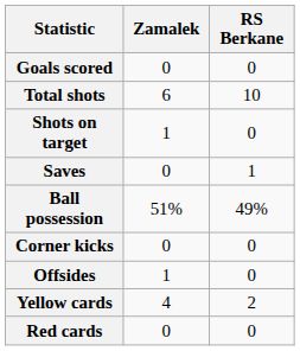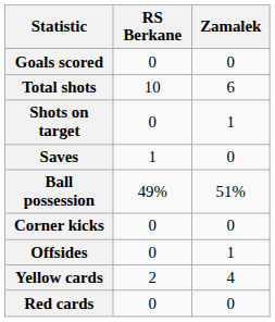columns swapped: Zamalek <-> RS Berkane
